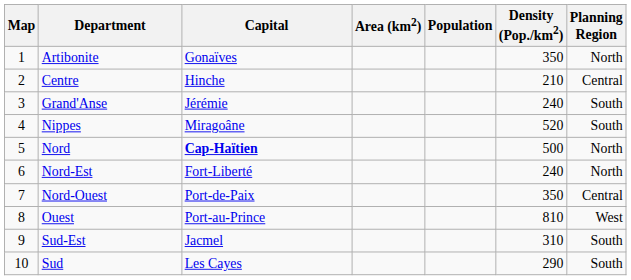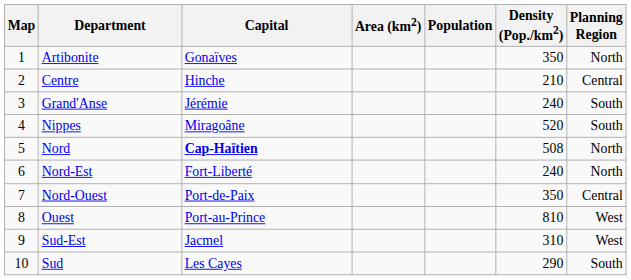Nord | Density (Pop./km2): 500 -> 508
Sud-Est | Planning Region: South -> West
